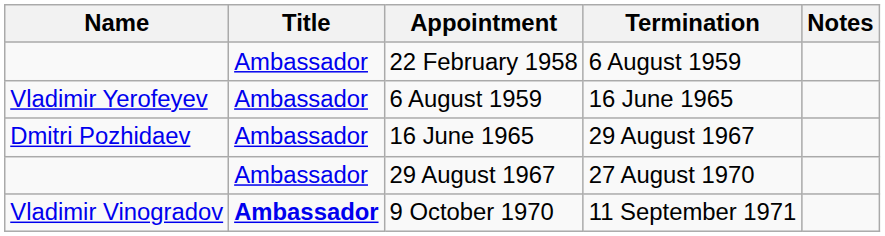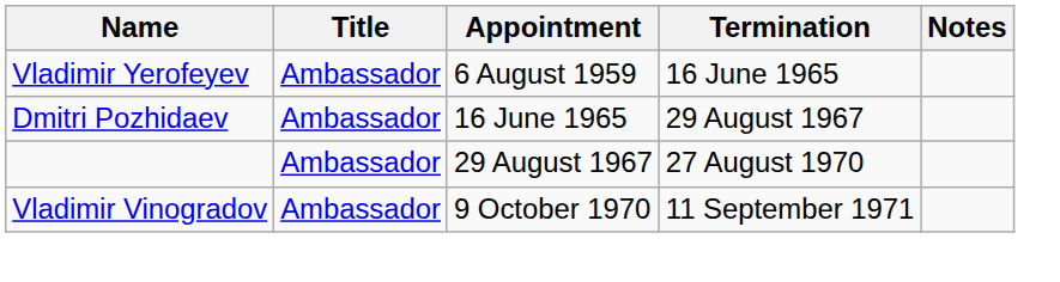- row: Ambassador | 22 February 1958 | 6 August 1959
9 October 1970 | Title: bold -> normal
